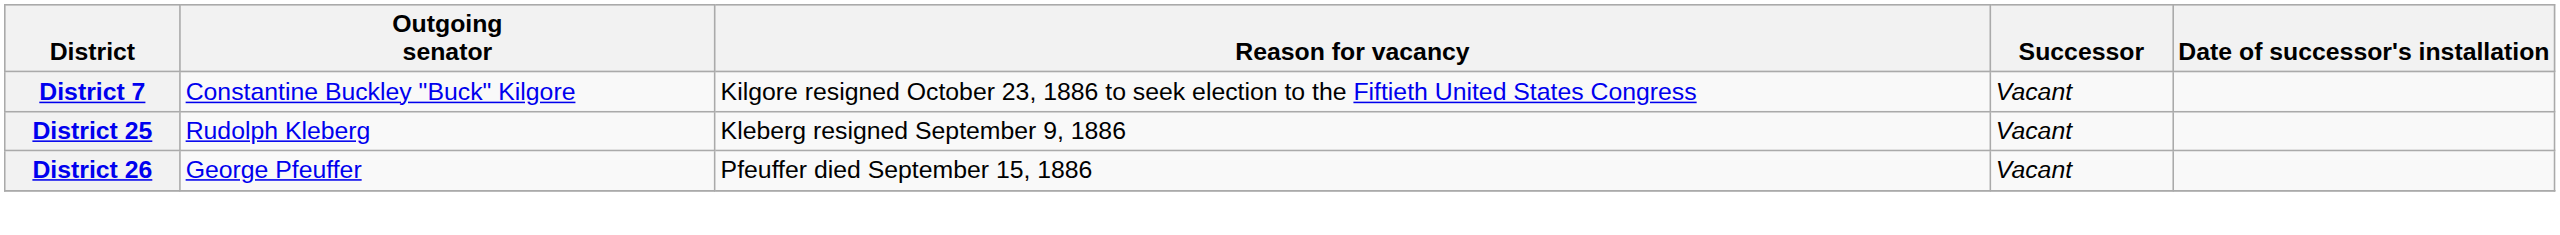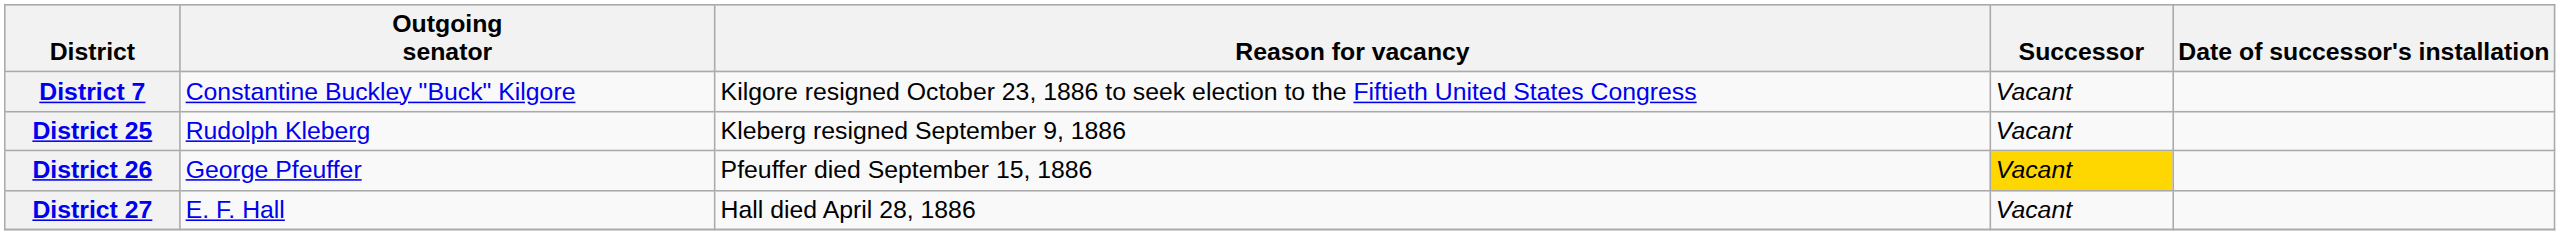District 26 | Successor: no background -> gold background
+ row: District 27 | E. F. Hall | Hall died April 28, 1886 | Vacant
